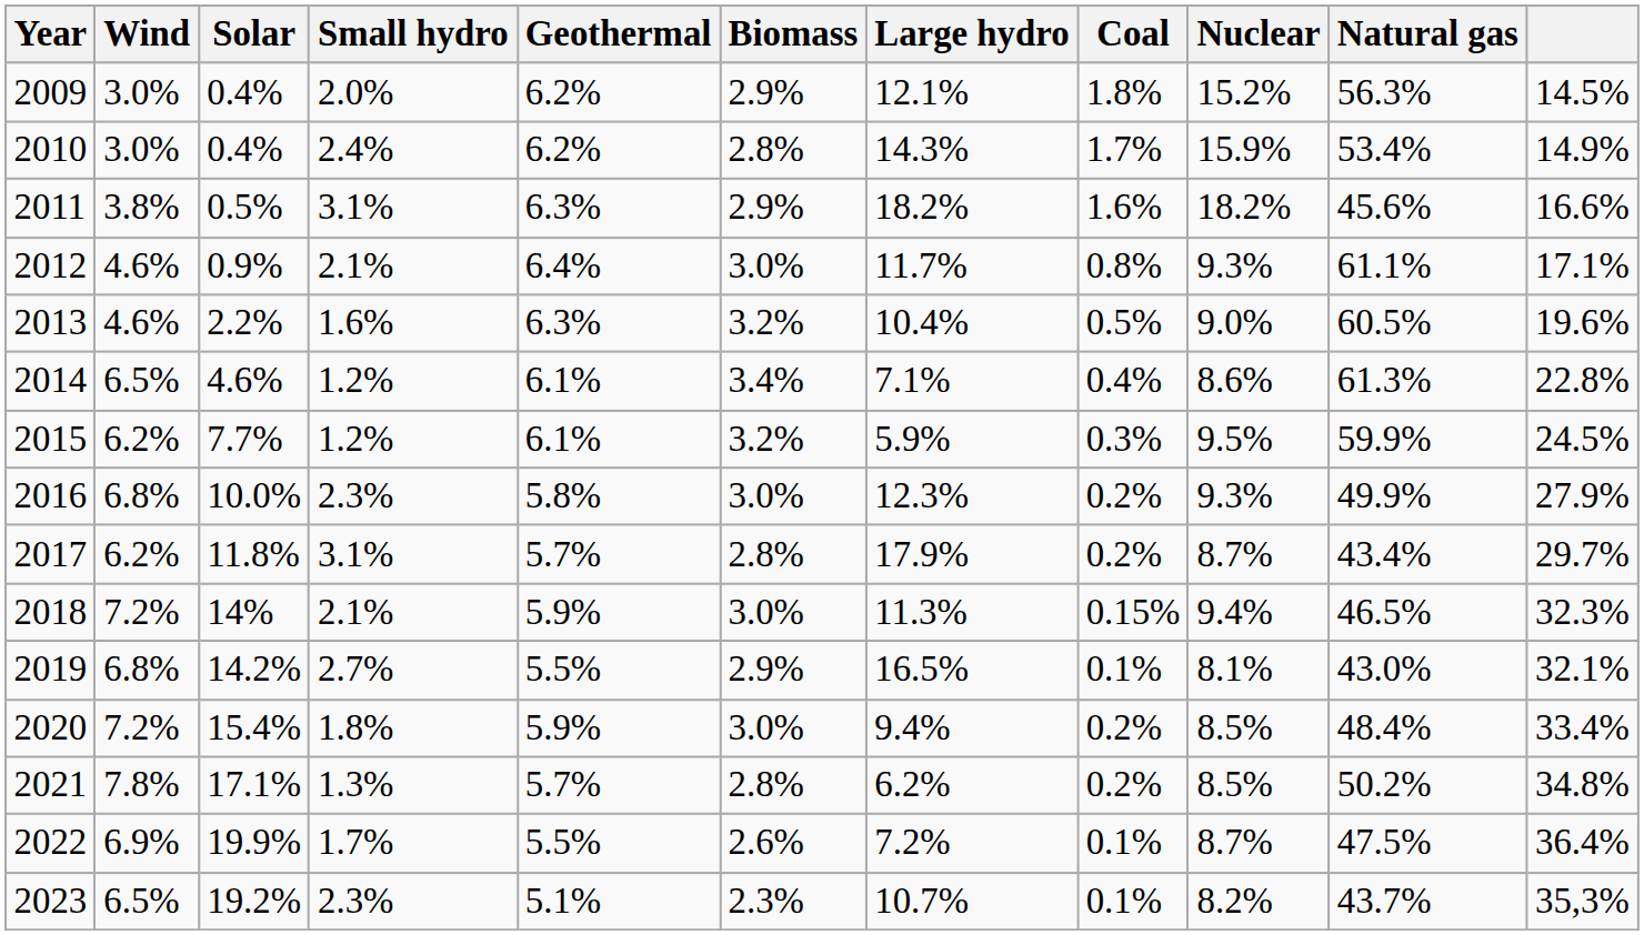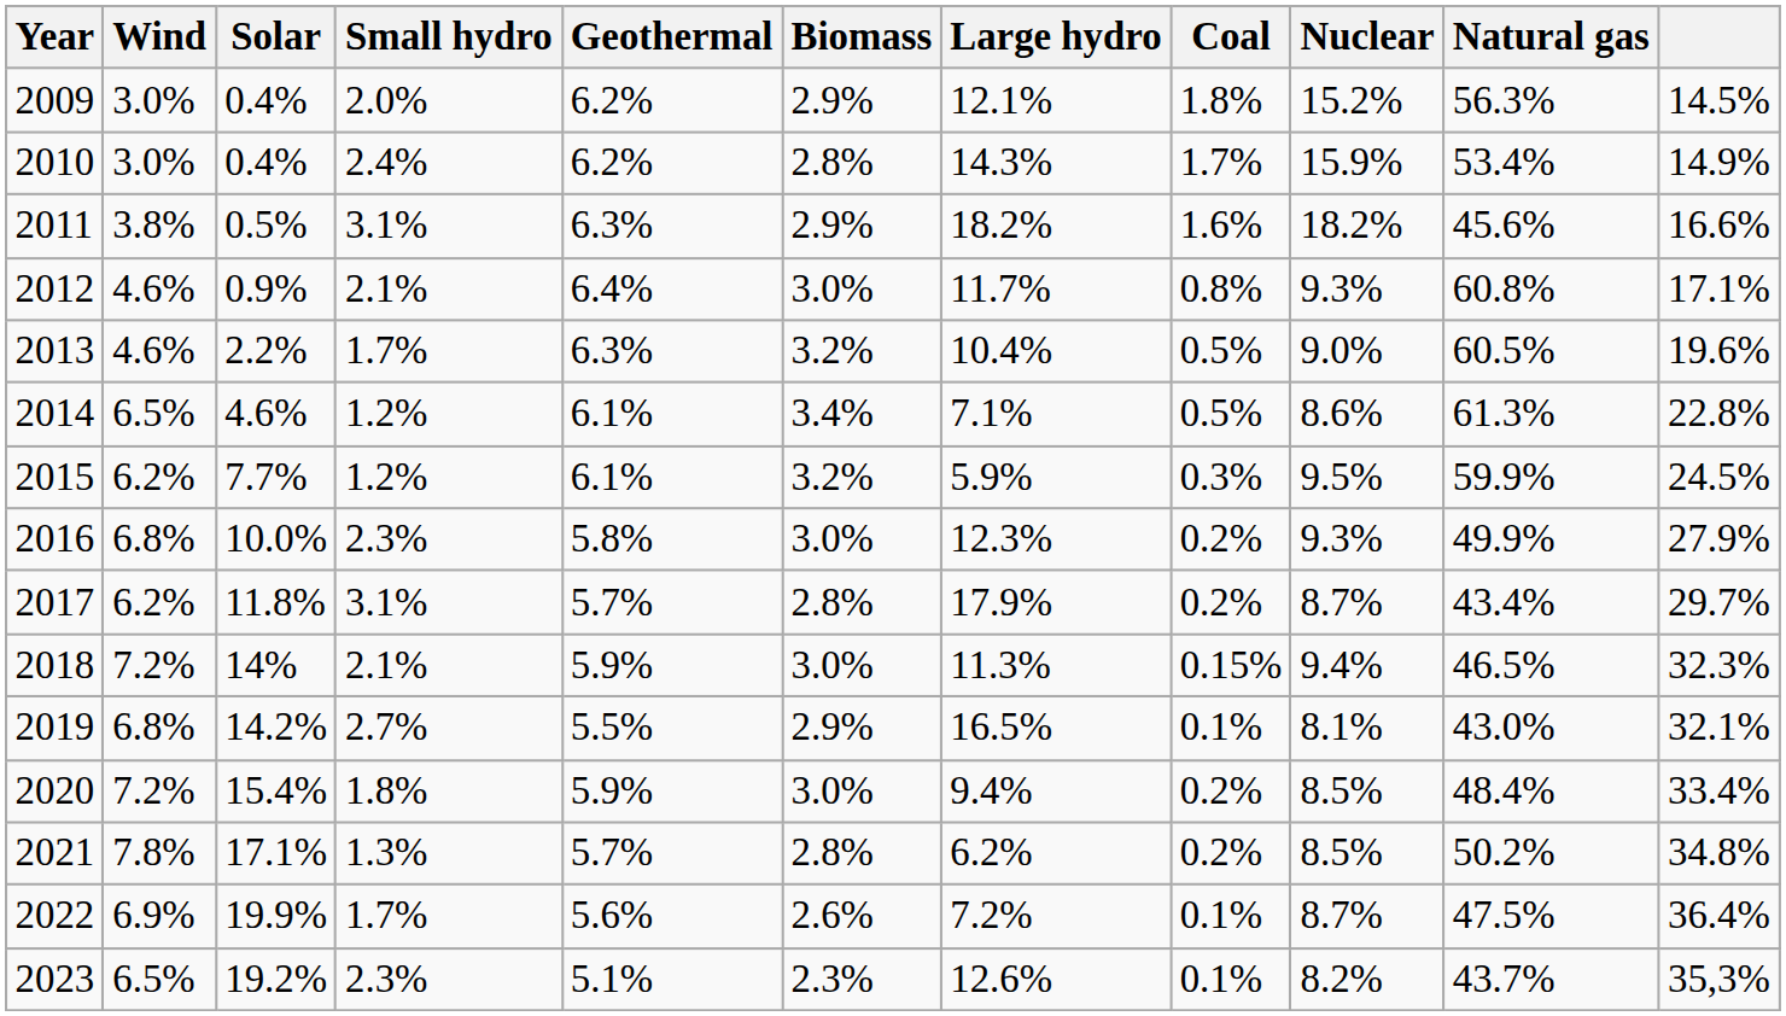2012 | Natural gas: 61.1% -> 60.8%
2013 | Small hydro: 1.6% -> 1.7%
2014 | Coal: 0.4% -> 0.5%
2022 | Geothermal: 5.5% -> 5.6%
2023 | Large hydro: 10.7% -> 12.6%
